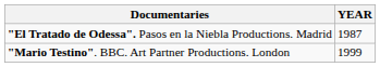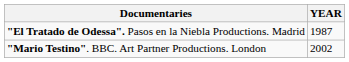"Mario Testino". BBC. Art Partner Productions. London | YEAR: 1999 -> 2002
